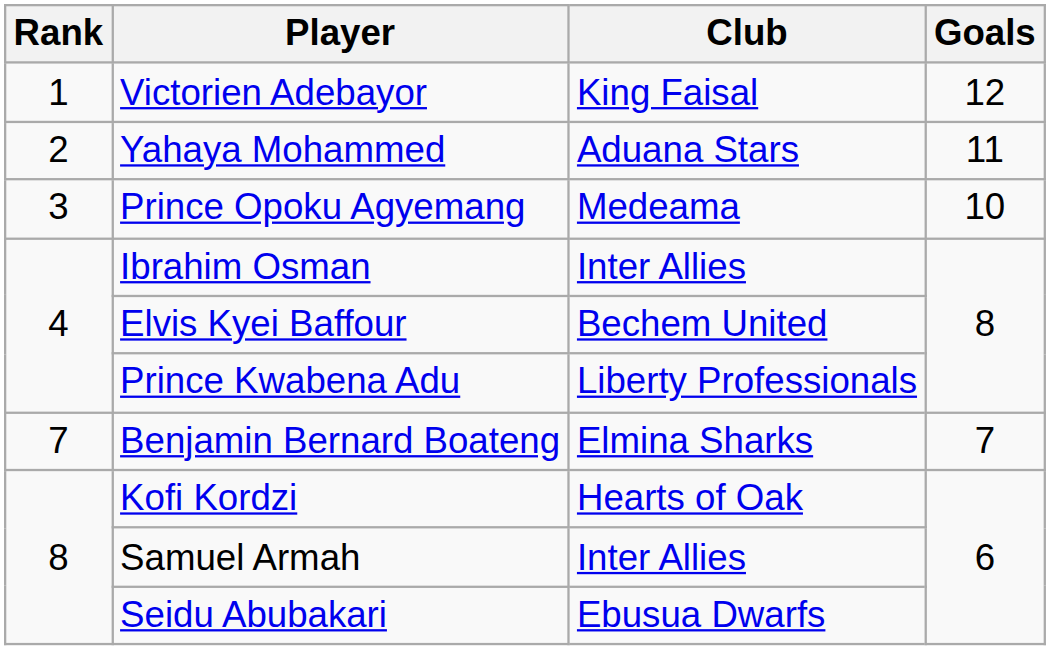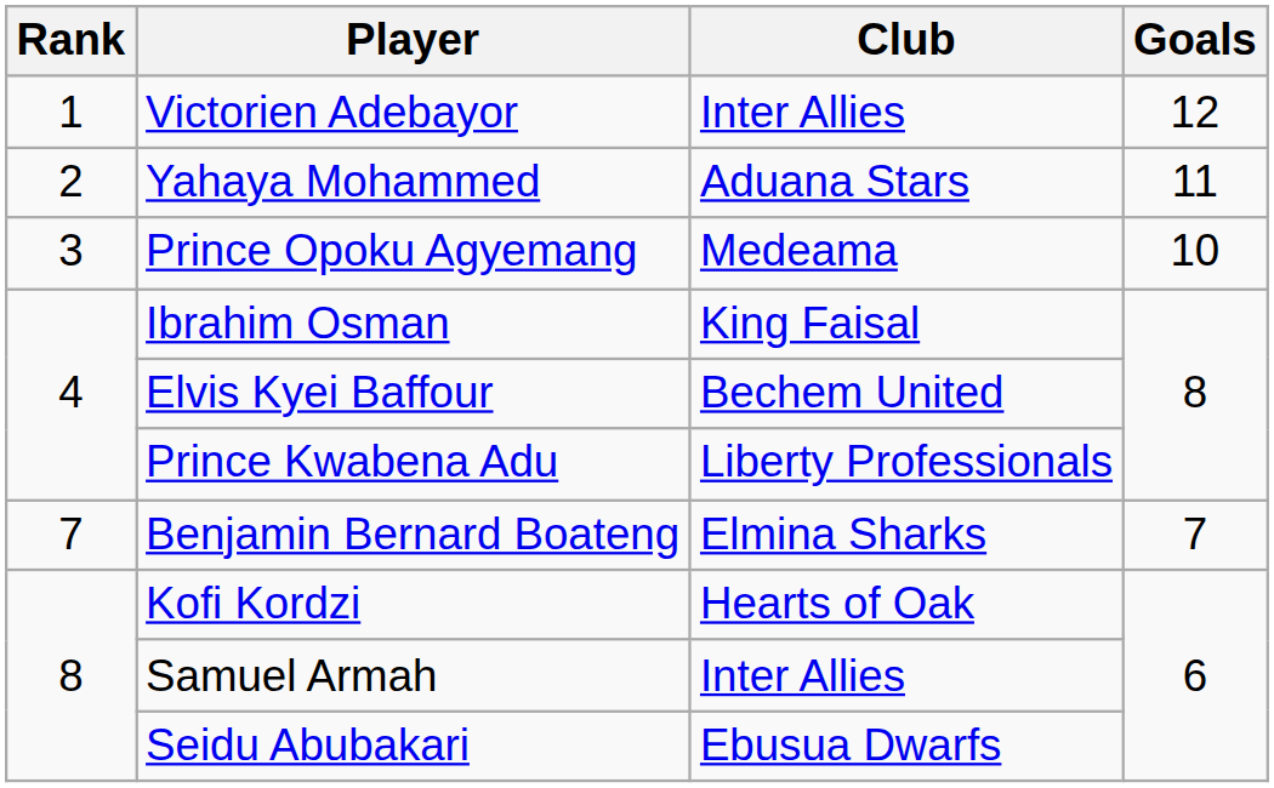Victorien Adebayor | Club: King Faisal -> Inter Allies
Ibrahim Osman | Club: Inter Allies -> King Faisal
